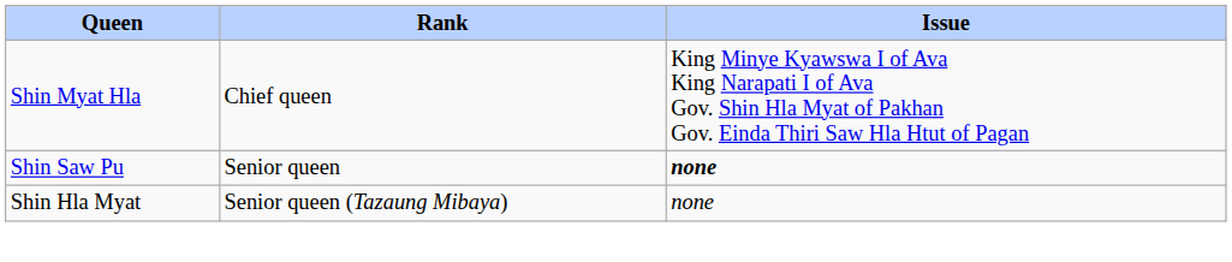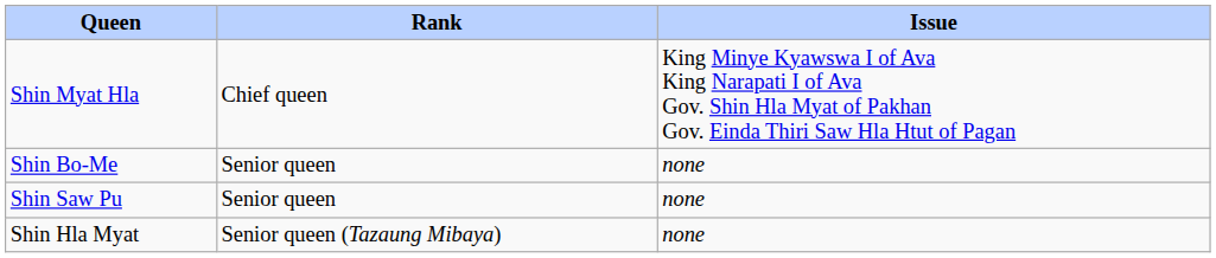+ row: Shin Bo-Me | Senior queen | none
Shin Saw Pu | Issue: bold -> normal
